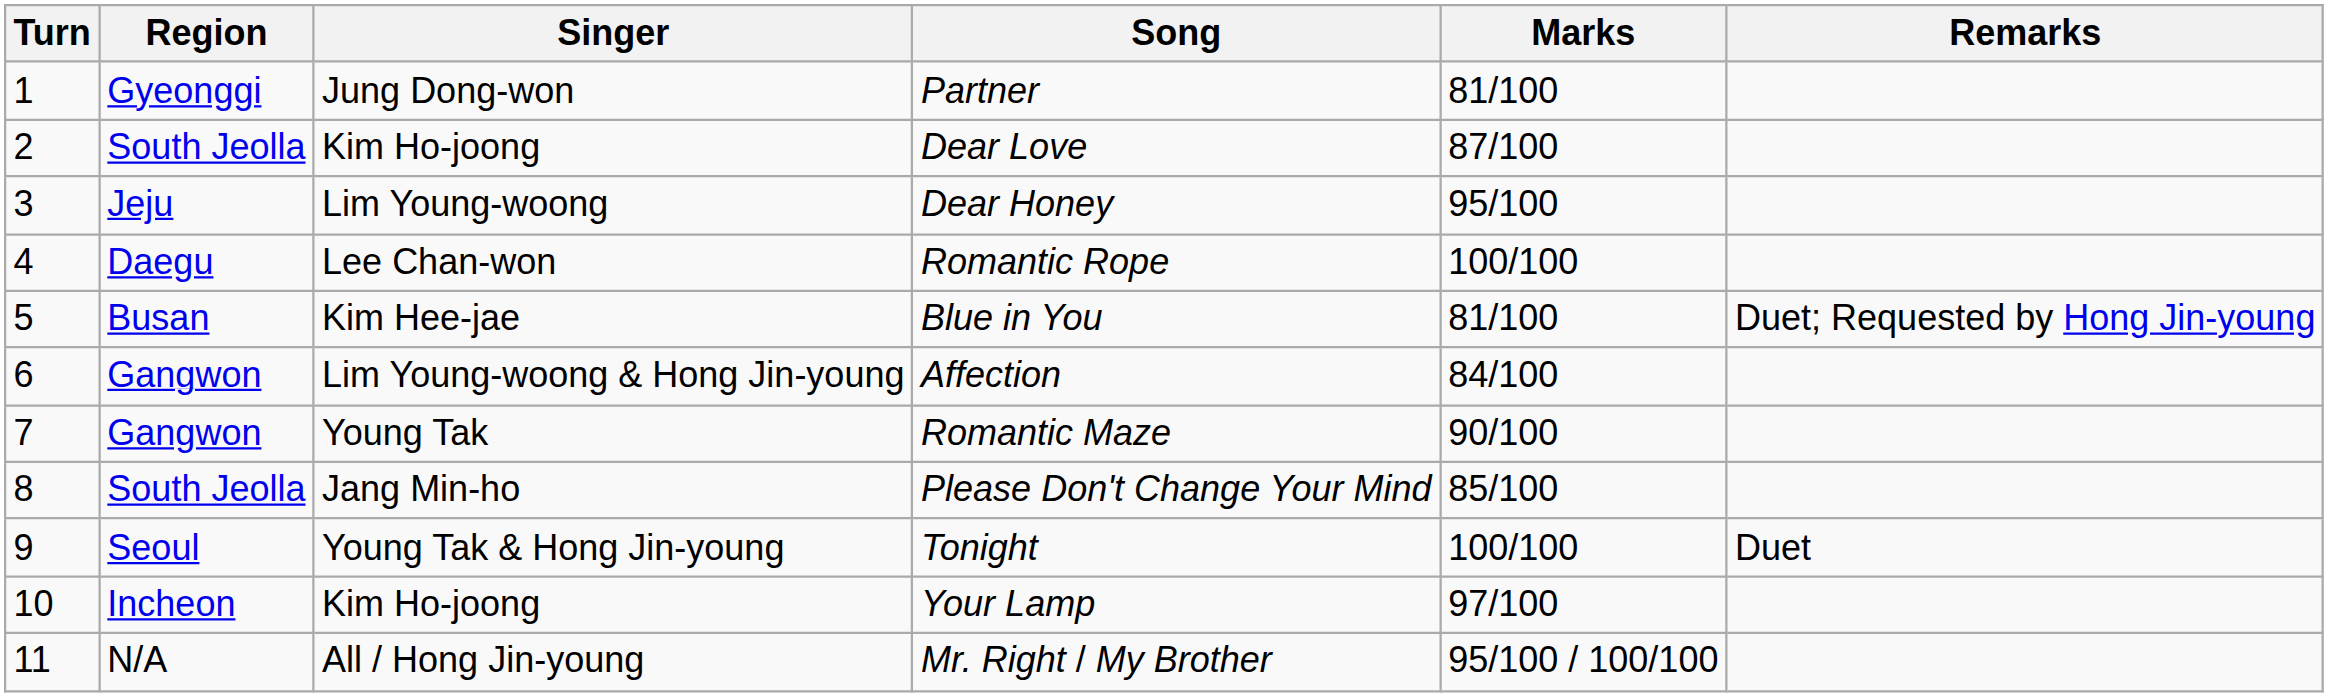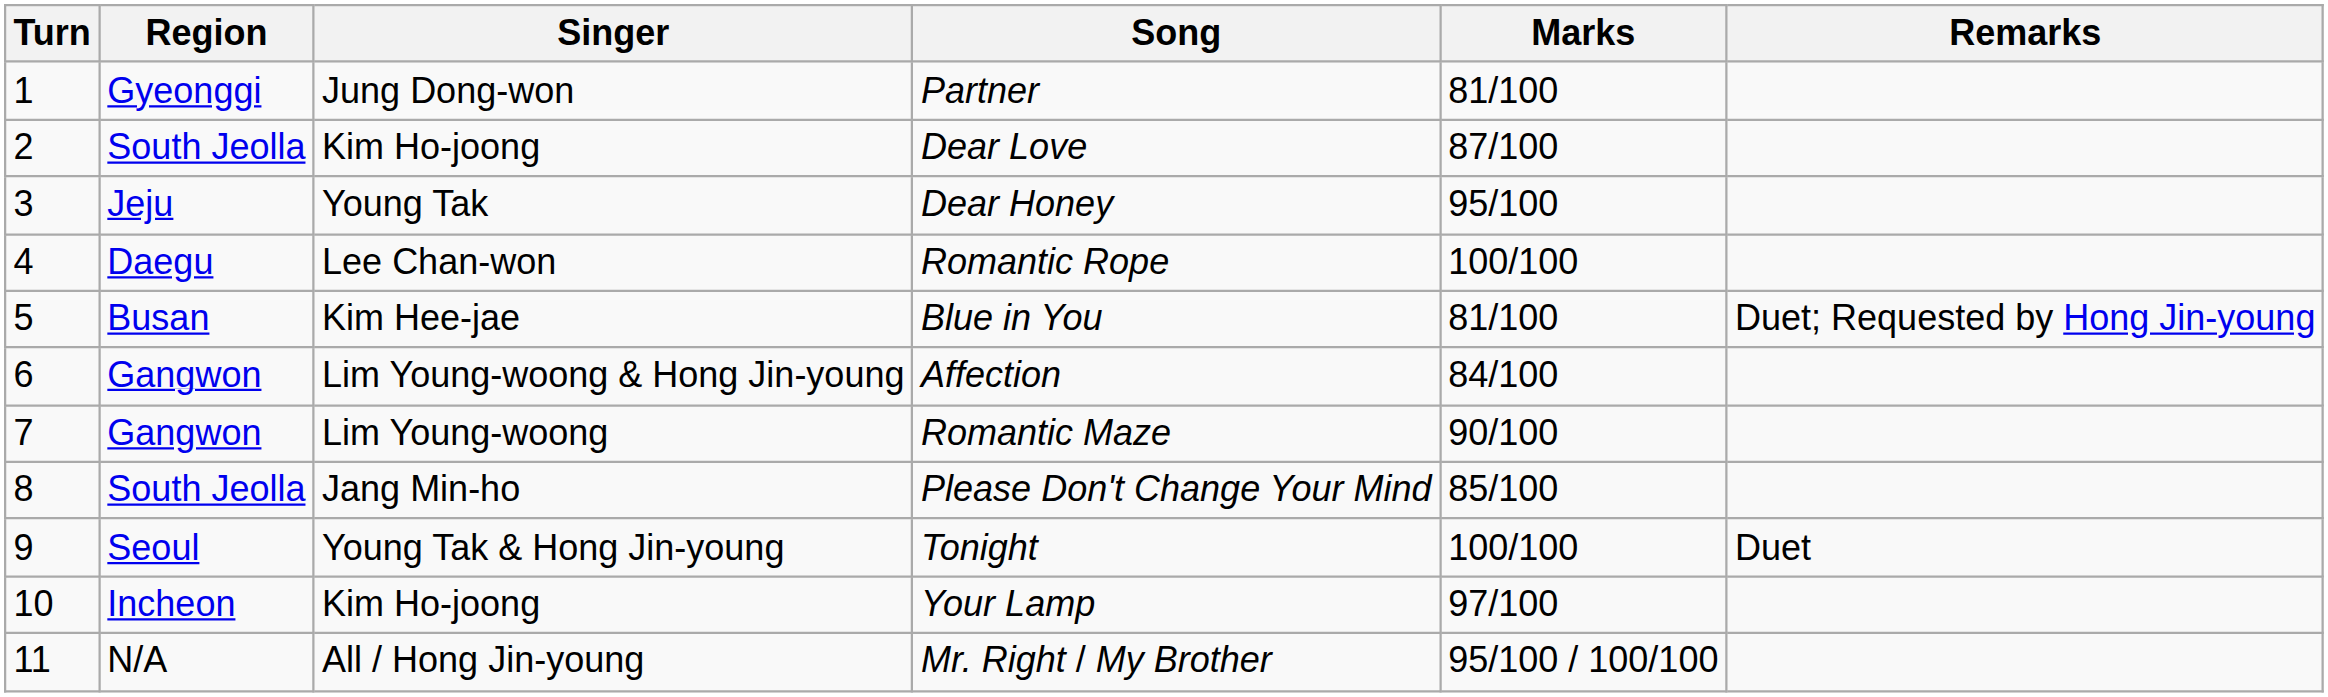Dear Honey | Singer: Lim Young-woong -> Young Tak
Romantic Maze | Singer: Young Tak -> Lim Young-woong
